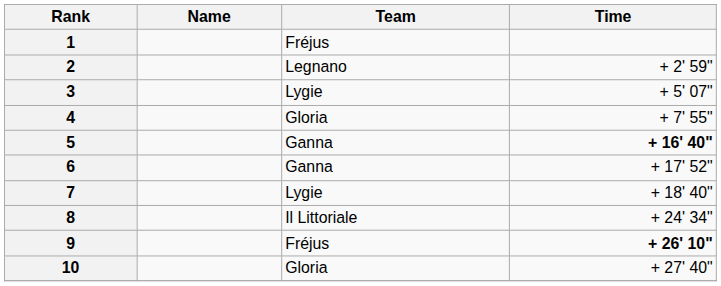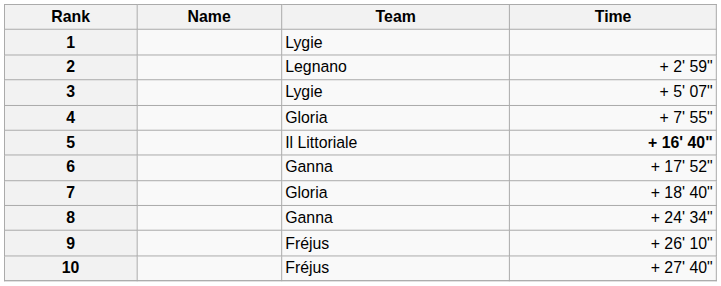1 | Team: Fréjus -> Lygie
5 | Team: Ganna -> Il Littoriale
7 | Team: Lygie -> Gloria
8 | Team: Il Littoriale -> Ganna
9 | Time: bold -> normal
10 | Team: Gloria -> Fréjus
